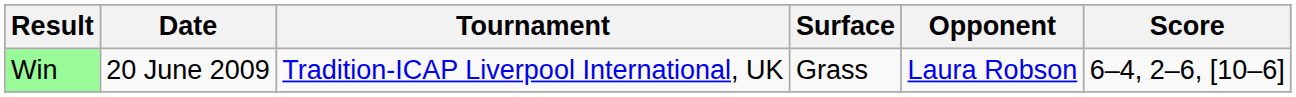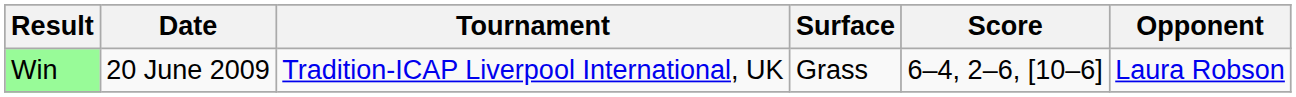columns swapped: Opponent <-> Score
